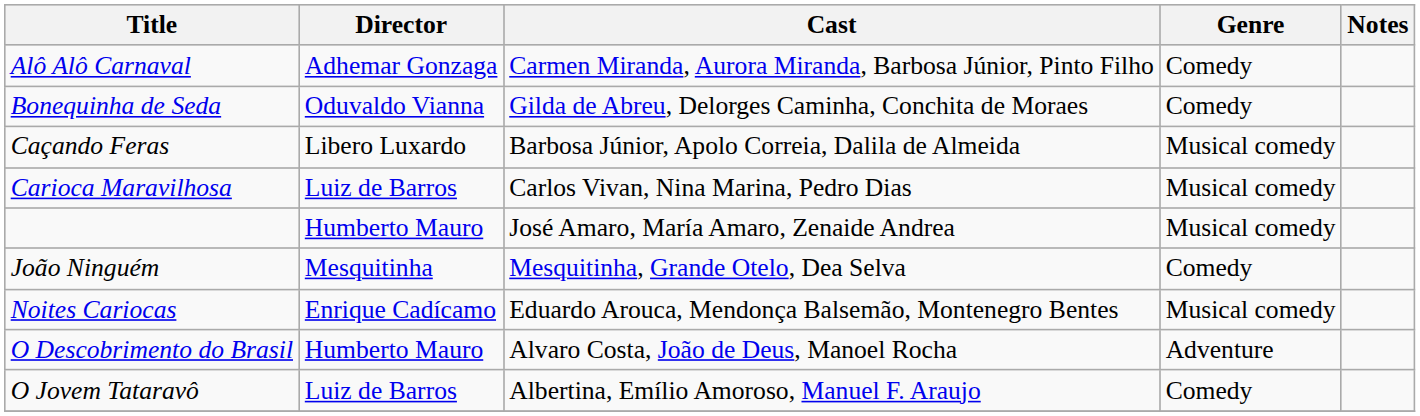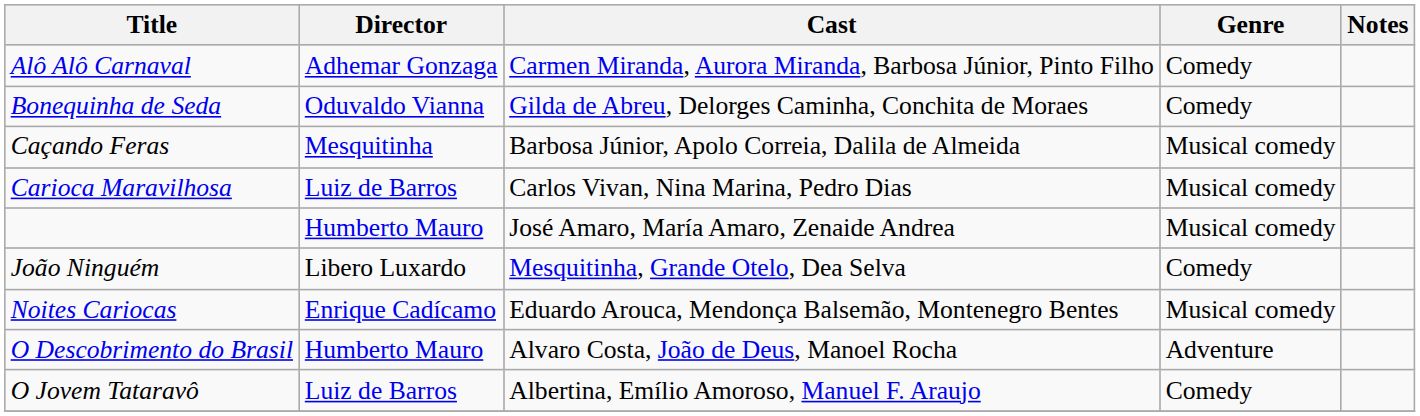Caçando Feras | Director: Libero Luxardo -> Mesquitinha
João Ninguém | Director: Mesquitinha -> Libero Luxardo
